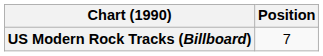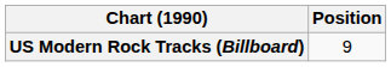US Modern Rock Tracks (Billboard) | Position: 7 -> 9
